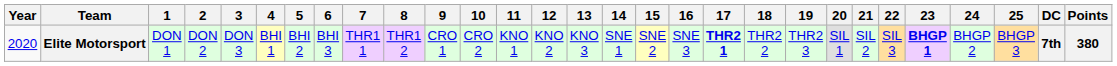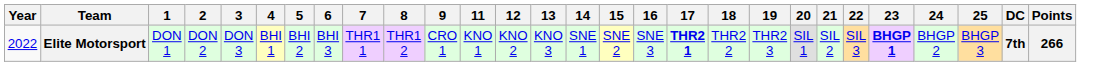- column: 10 | CRO 2
Elite Motorsport | Year: 2020 -> 2022
Elite Motorsport | Points: 380 -> 266
